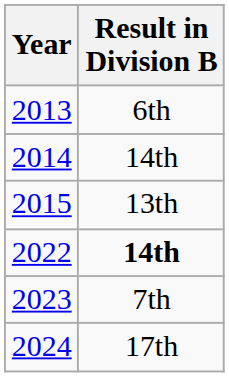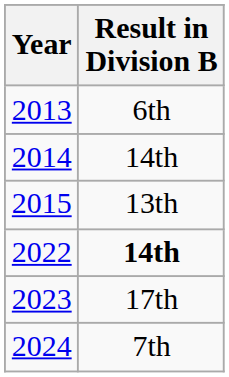2023 | Result in Division B: 7th -> 17th
2024 | Result in Division B: 17th -> 7th
